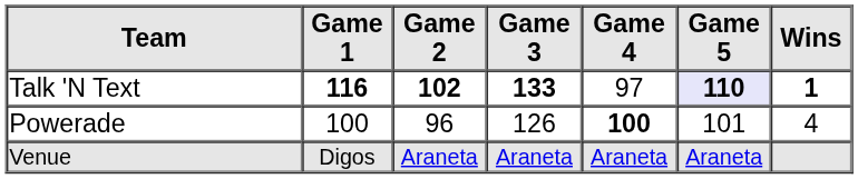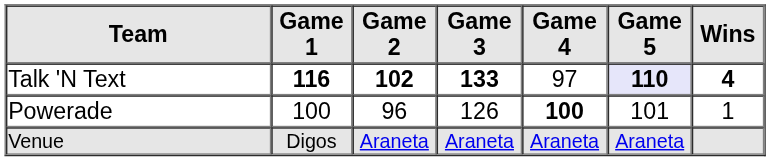Talk 'N Text | Wins: 1 -> 4
Powerade | Wins: 4 -> 1
